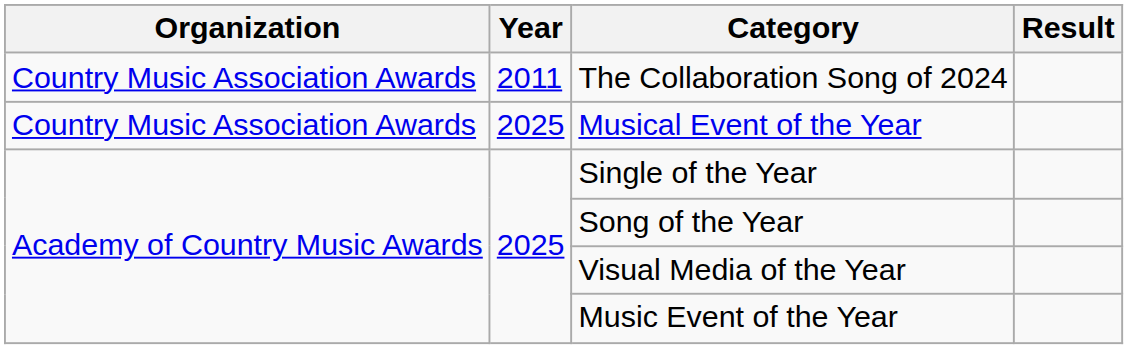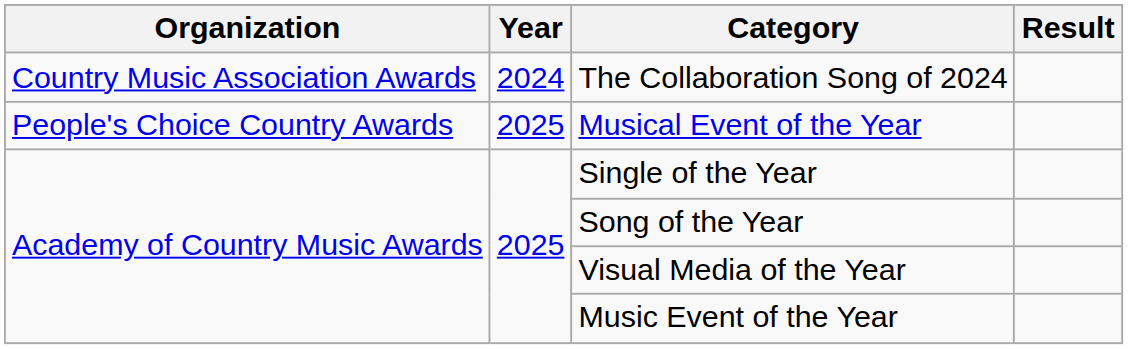The Collaboration Song of 2024 | Year: 2011 -> 2024
Musical Event of the Year | Organization: Country Music Association Awards -> People's Choice Country Awards
